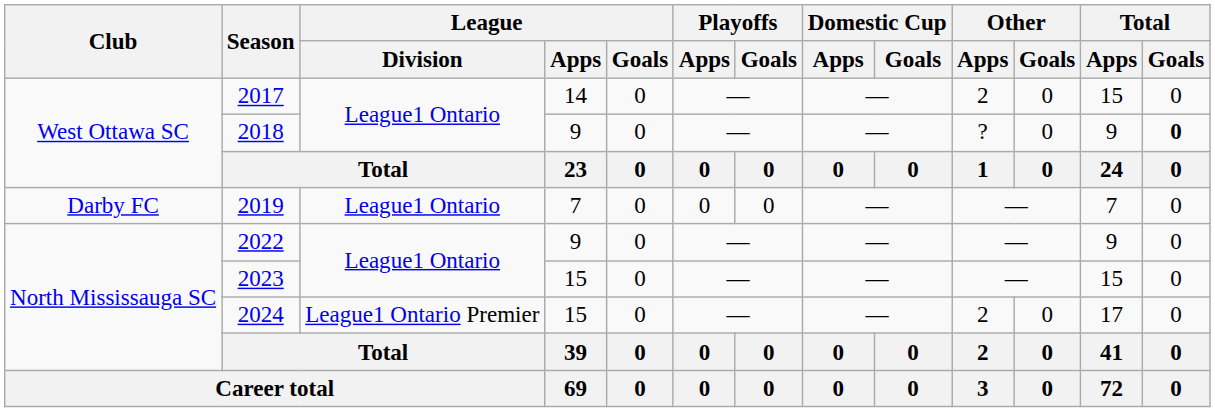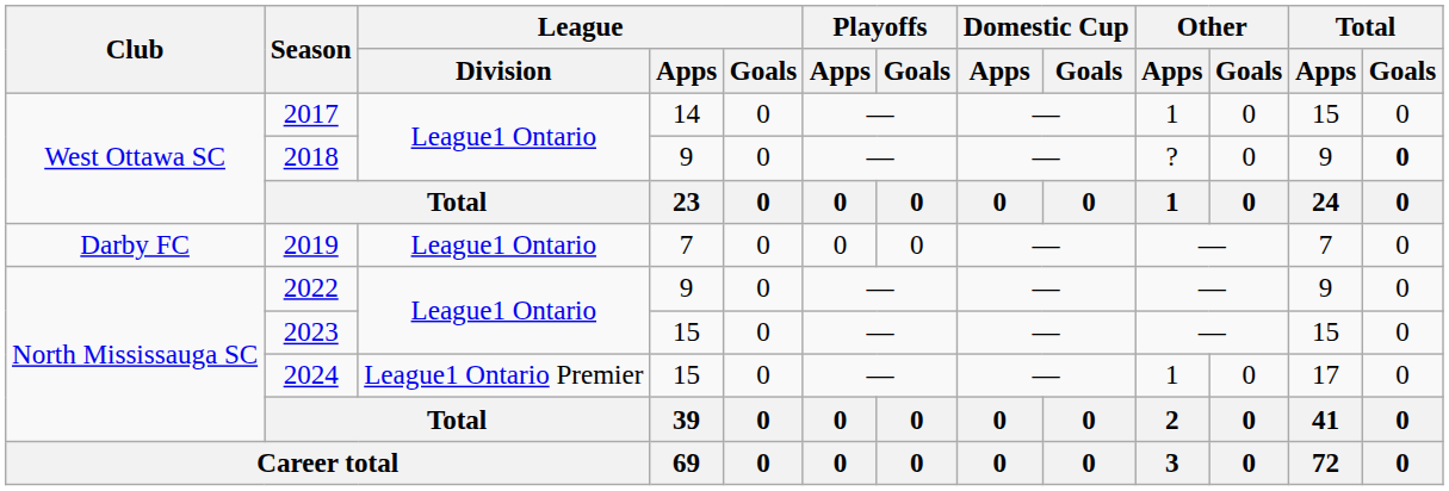2017 | Other / Apps: 2 -> 1
2024 | Other / Apps: 2 -> 1
